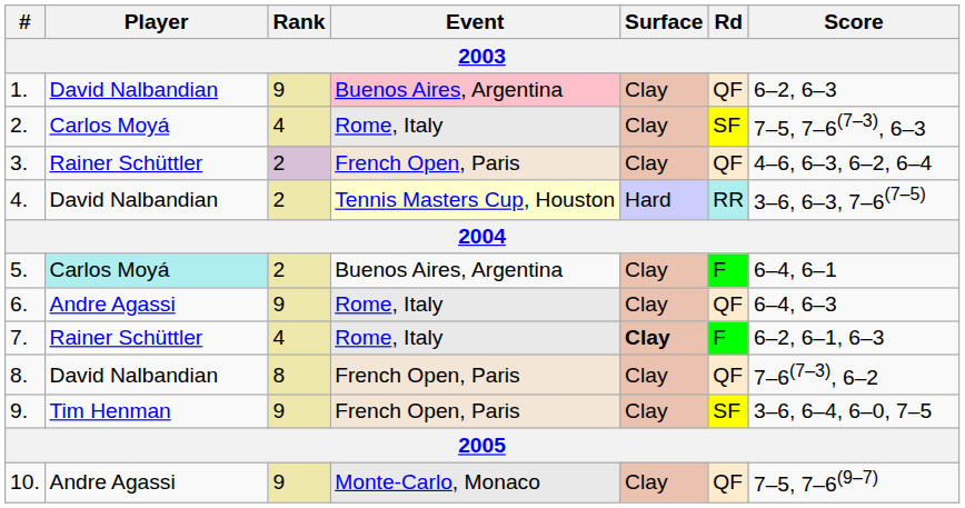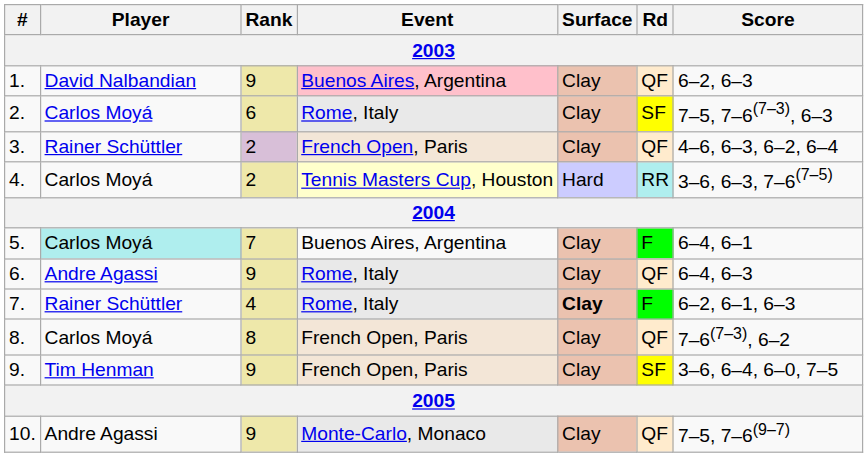2. | Rank: 4 -> 6
4. | Player: David Nalbandian -> Carlos Moyá
5. | Rank: 2 -> 7
8. | Player: David Nalbandian -> Carlos Moyá
